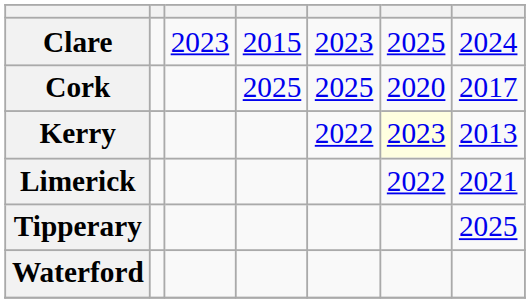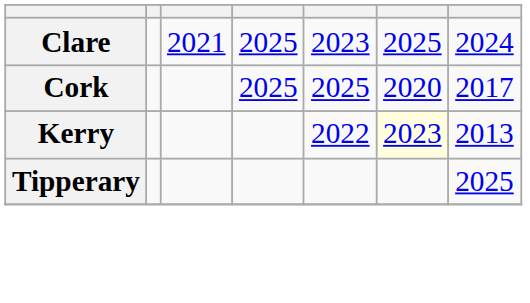Clare | column 3: 2023 -> 2021
Clare | column 4: 2015 -> 2025
- row: Limerick | 2022 | 2021
- row: Waterford
